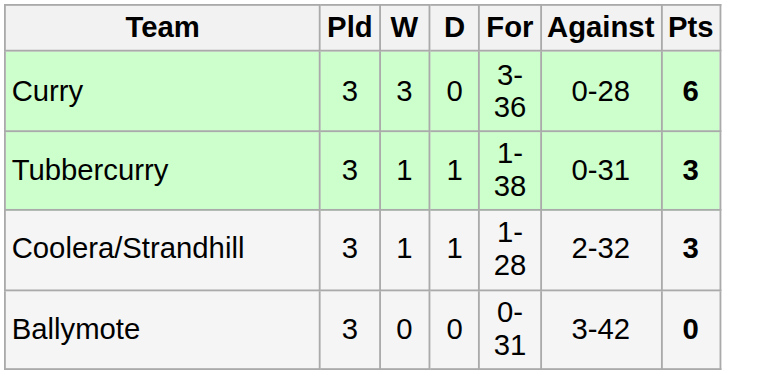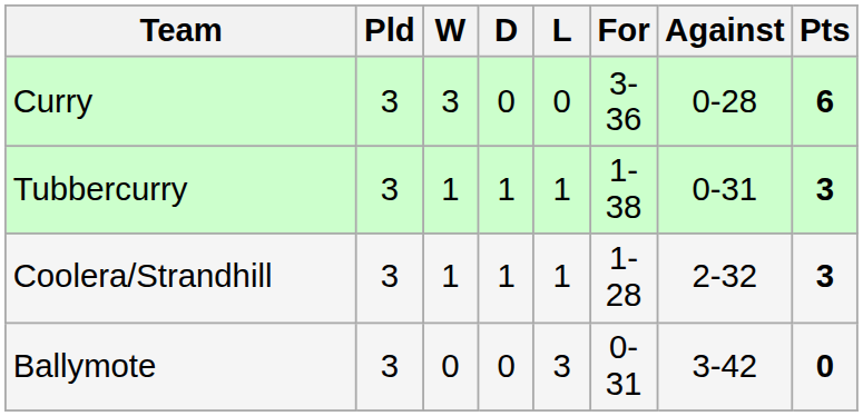+ column: L | 0 | 1 | 1 | 3
